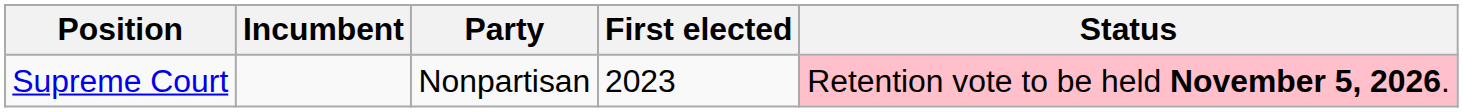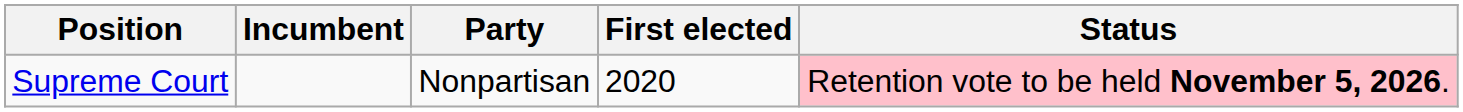Supreme Court | First elected: 2023 -> 2020
